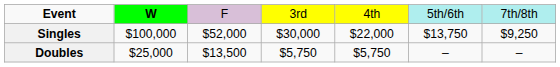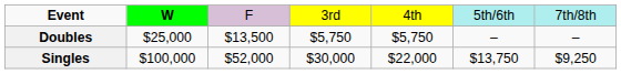rows swapped: Singles <-> Doubles
